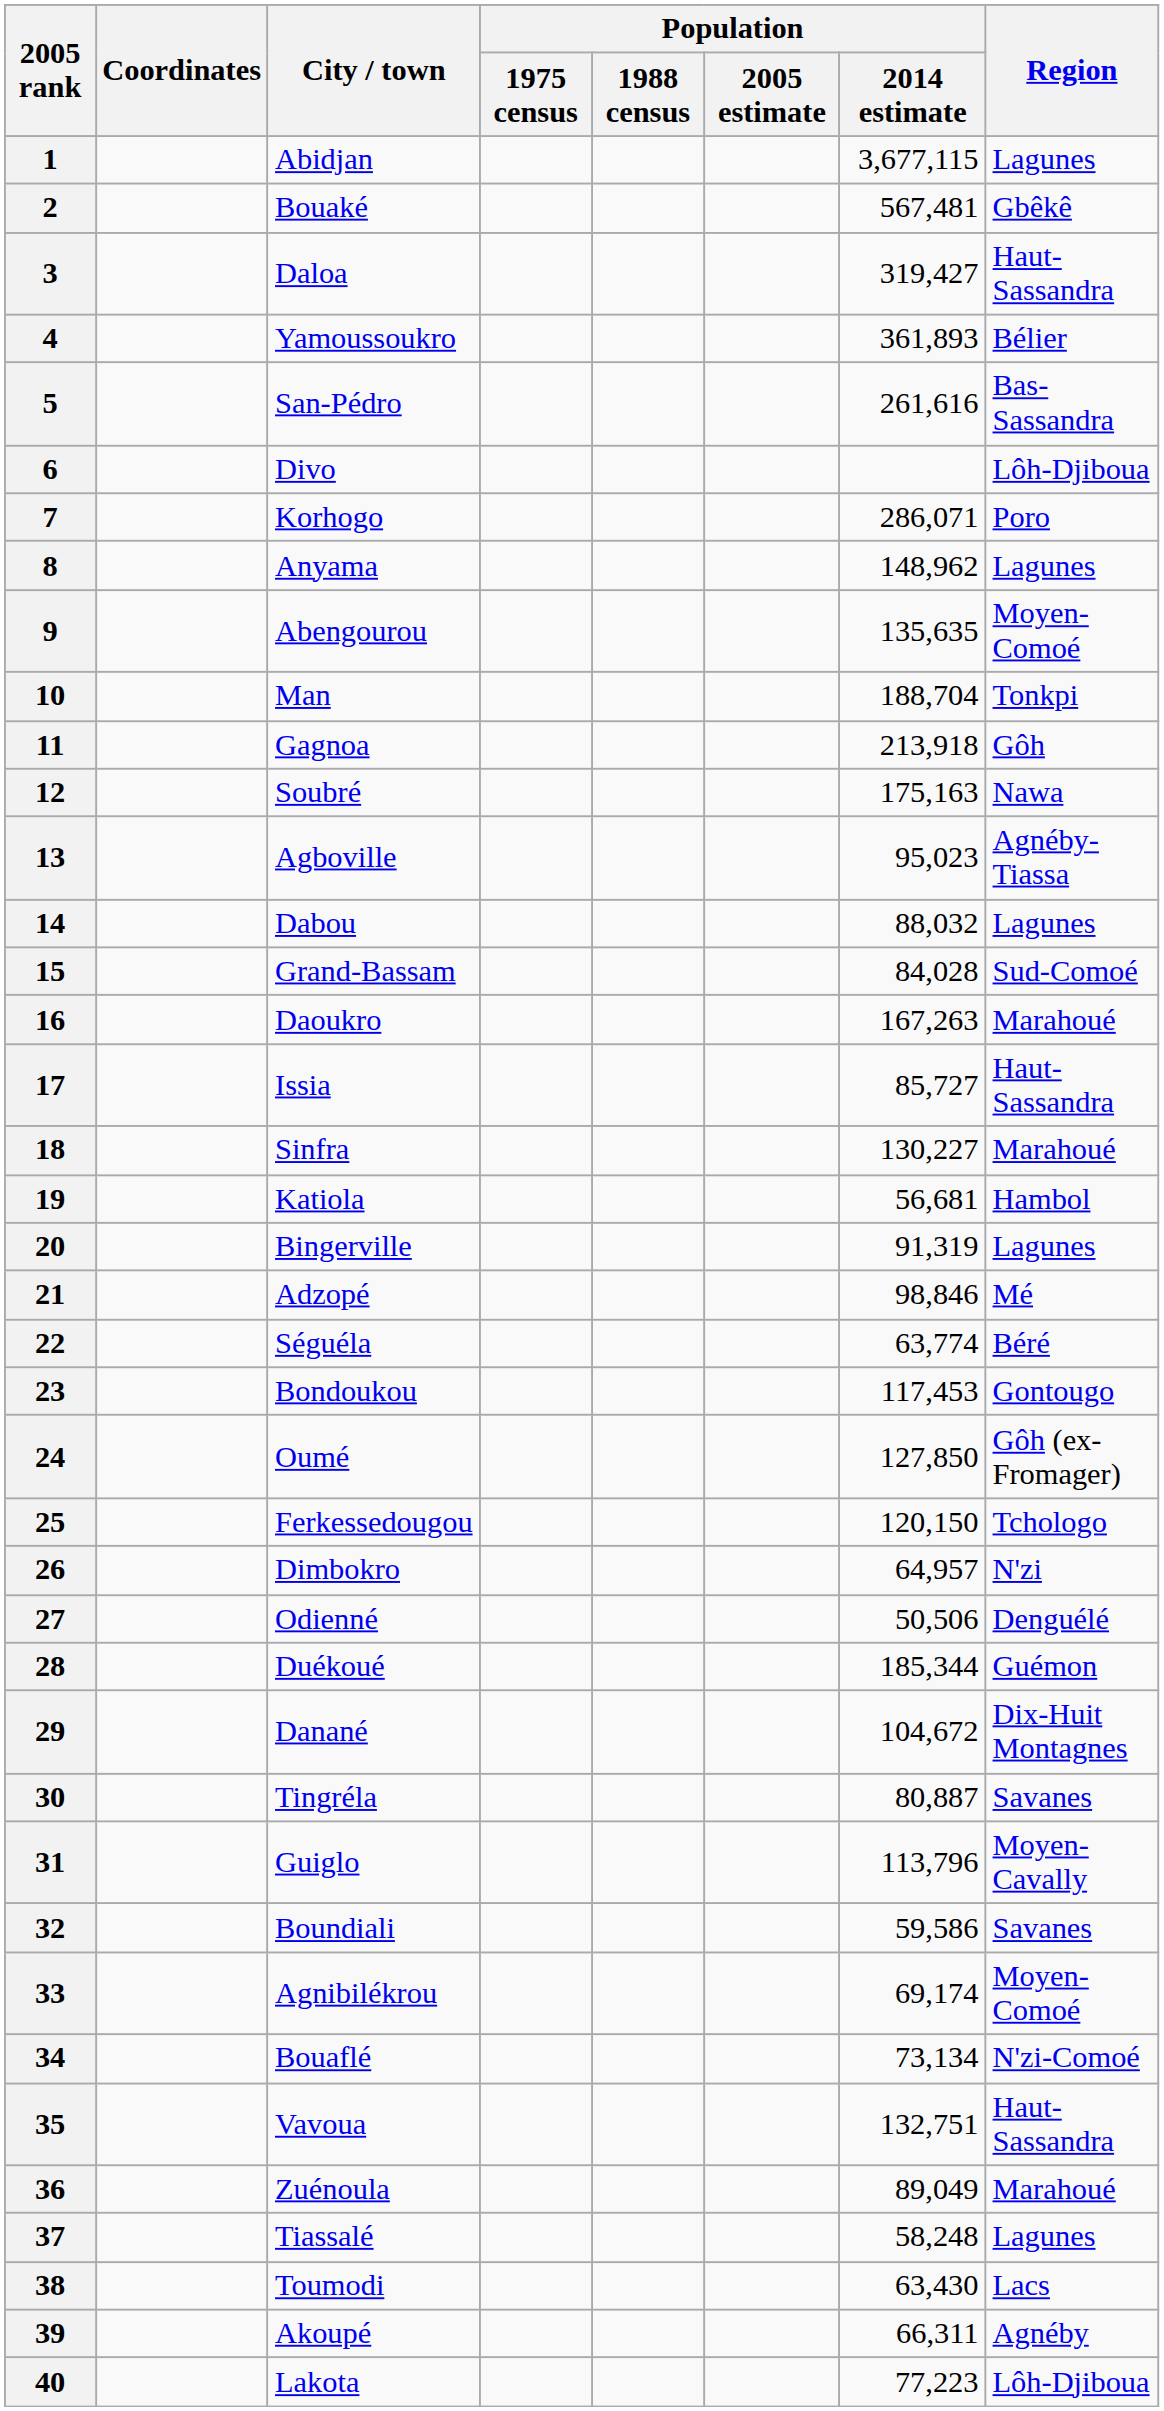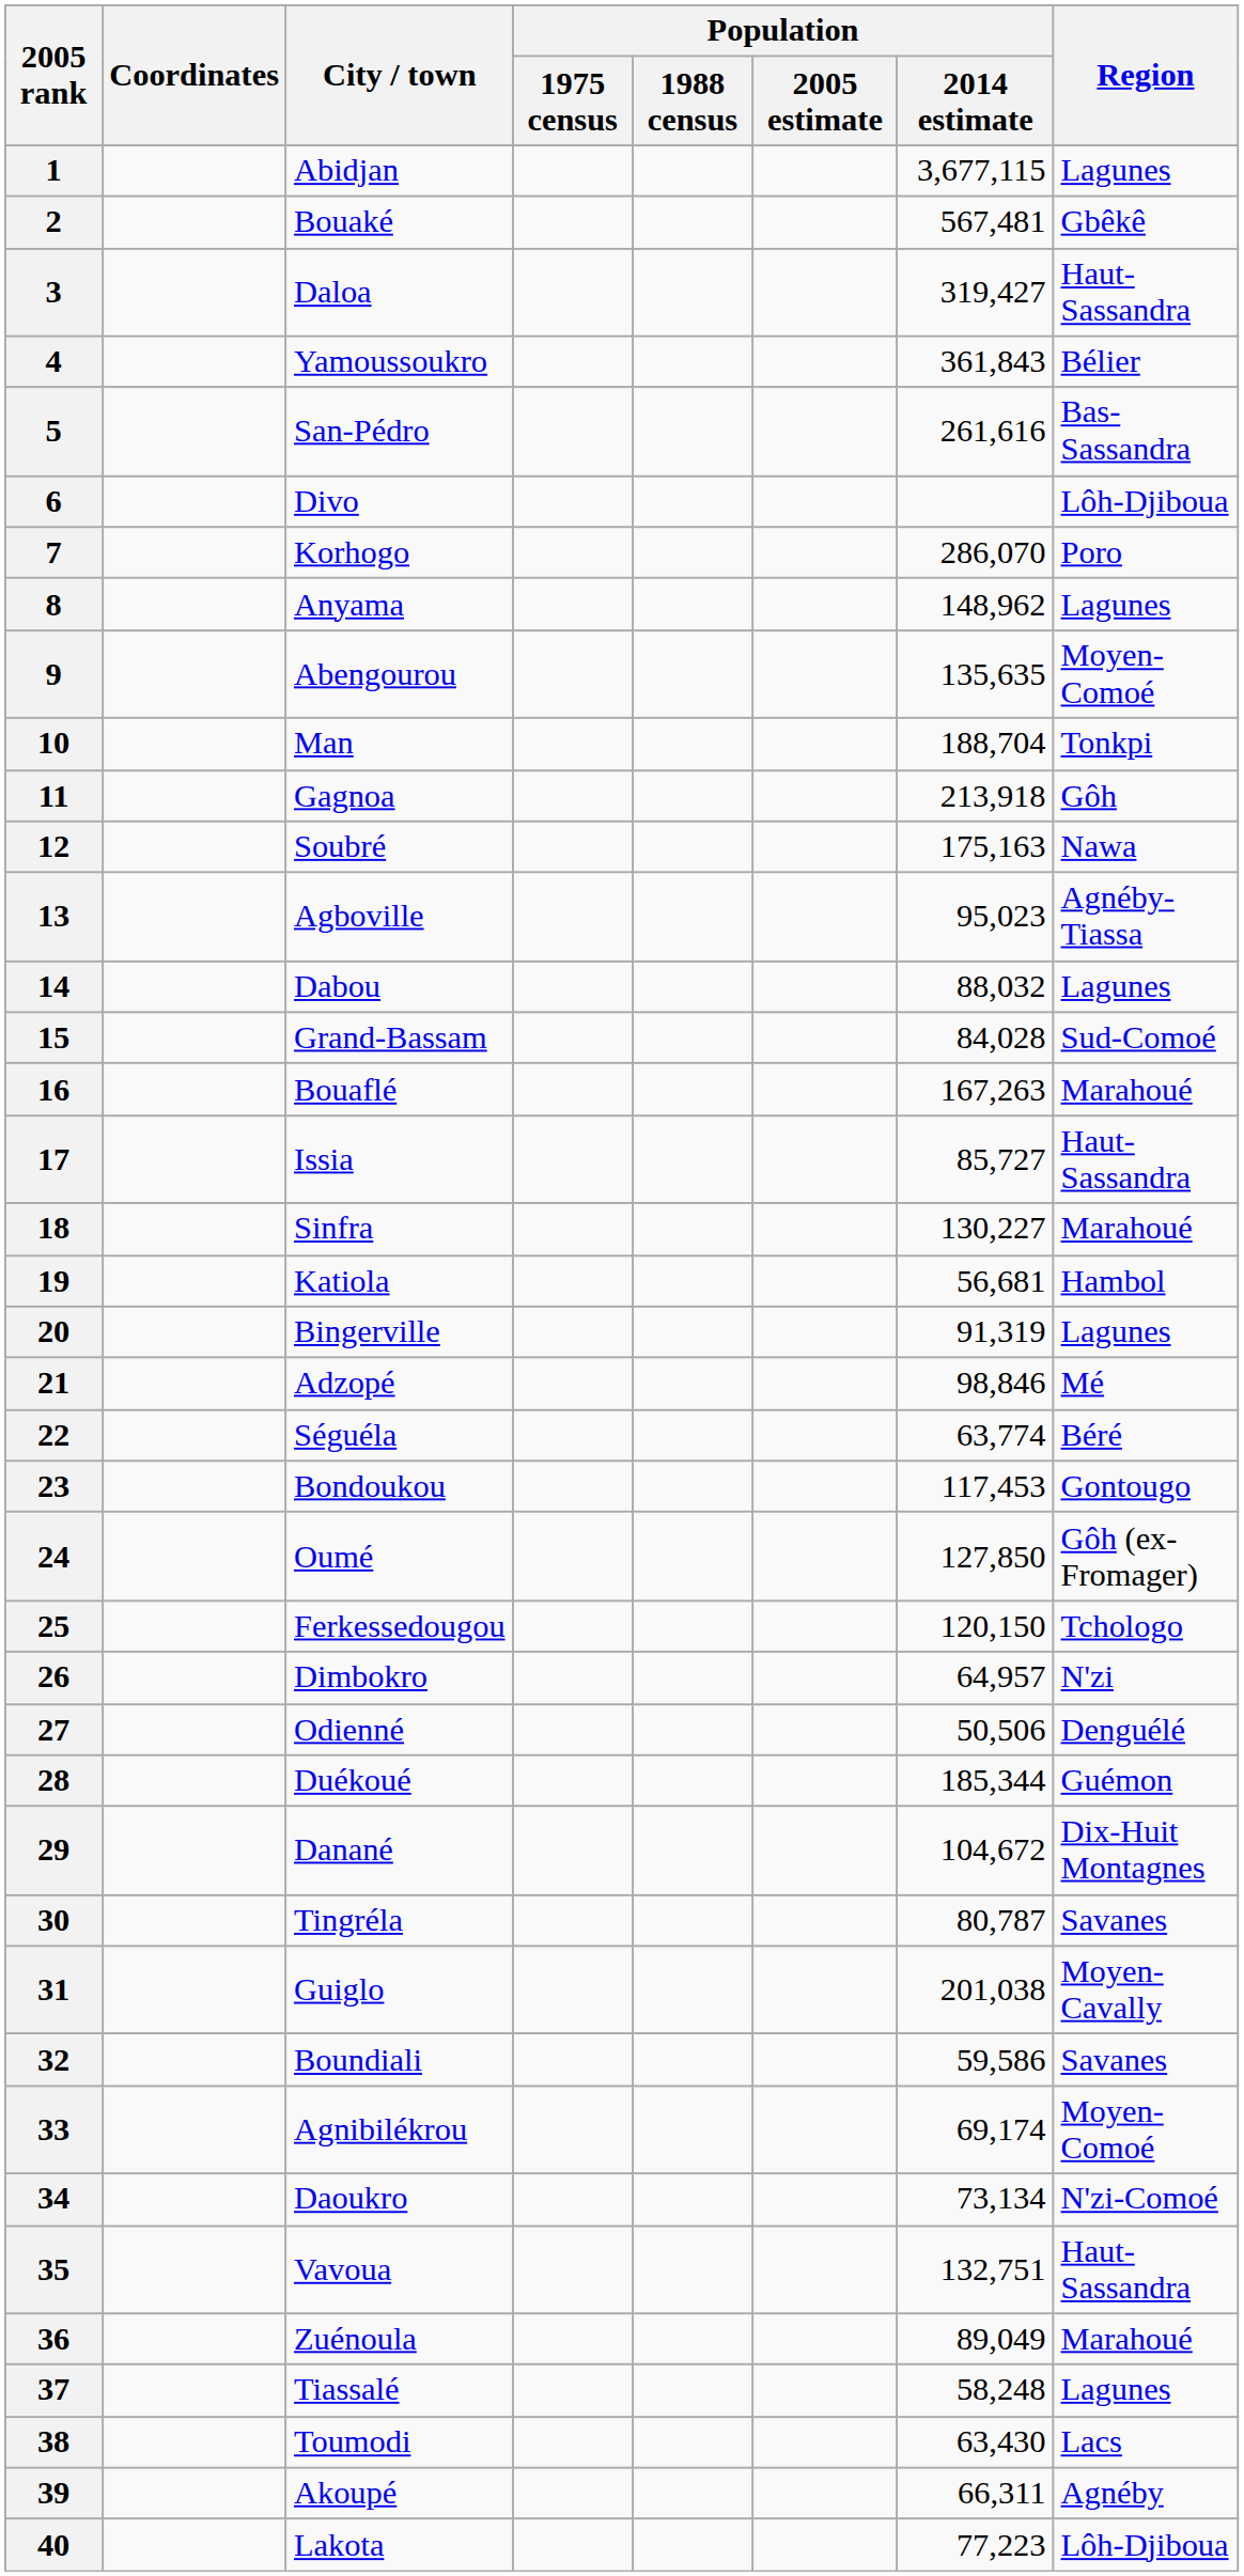4 | Population / 2014 estimate: 361,893 -> 361,843
7 | Population / 2014 estimate: 286,071 -> 286,070
16 | City / town: Daoukro -> Bouaflé
30 | Population / 2014 estimate: 80,887 -> 80,787
31 | Population / 2014 estimate: 113,796 -> 201,038
34 | City / town: Bouaflé -> Daoukro
